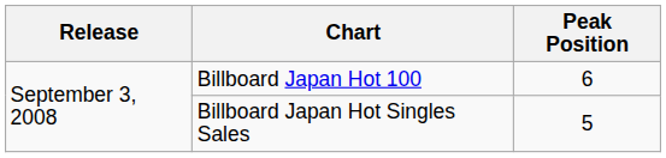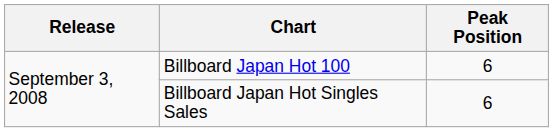Billboard Japan Hot Singles Sales | Peak Position: 5 -> 6
